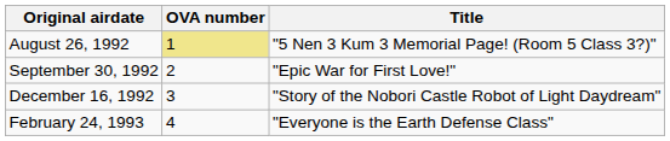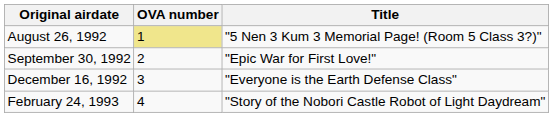December 16, 1992 | Title: "Story of the Nobori Castle Robot of Light Daydream" -> "Everyone is the Earth Defense Class"
February 24, 1993 | Title: "Everyone is the Earth Defense Class" -> "Story of the Nobori Castle Robot of Light Daydream"
